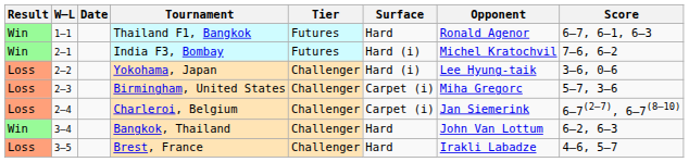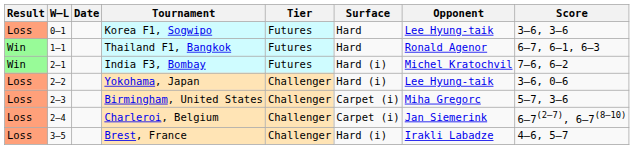+ row: Loss | 0–1 | Korea F1, Sogwipo | Futures | Hard | Lee Hyung-taik | 3–6, 3–6
- row: Win | 3–4 | Bangkok, Thailand | Challenger | Hard | John Van Lottum | 6–2, 6–3
Brest, France | Surface: Hard -> Hard (i)
